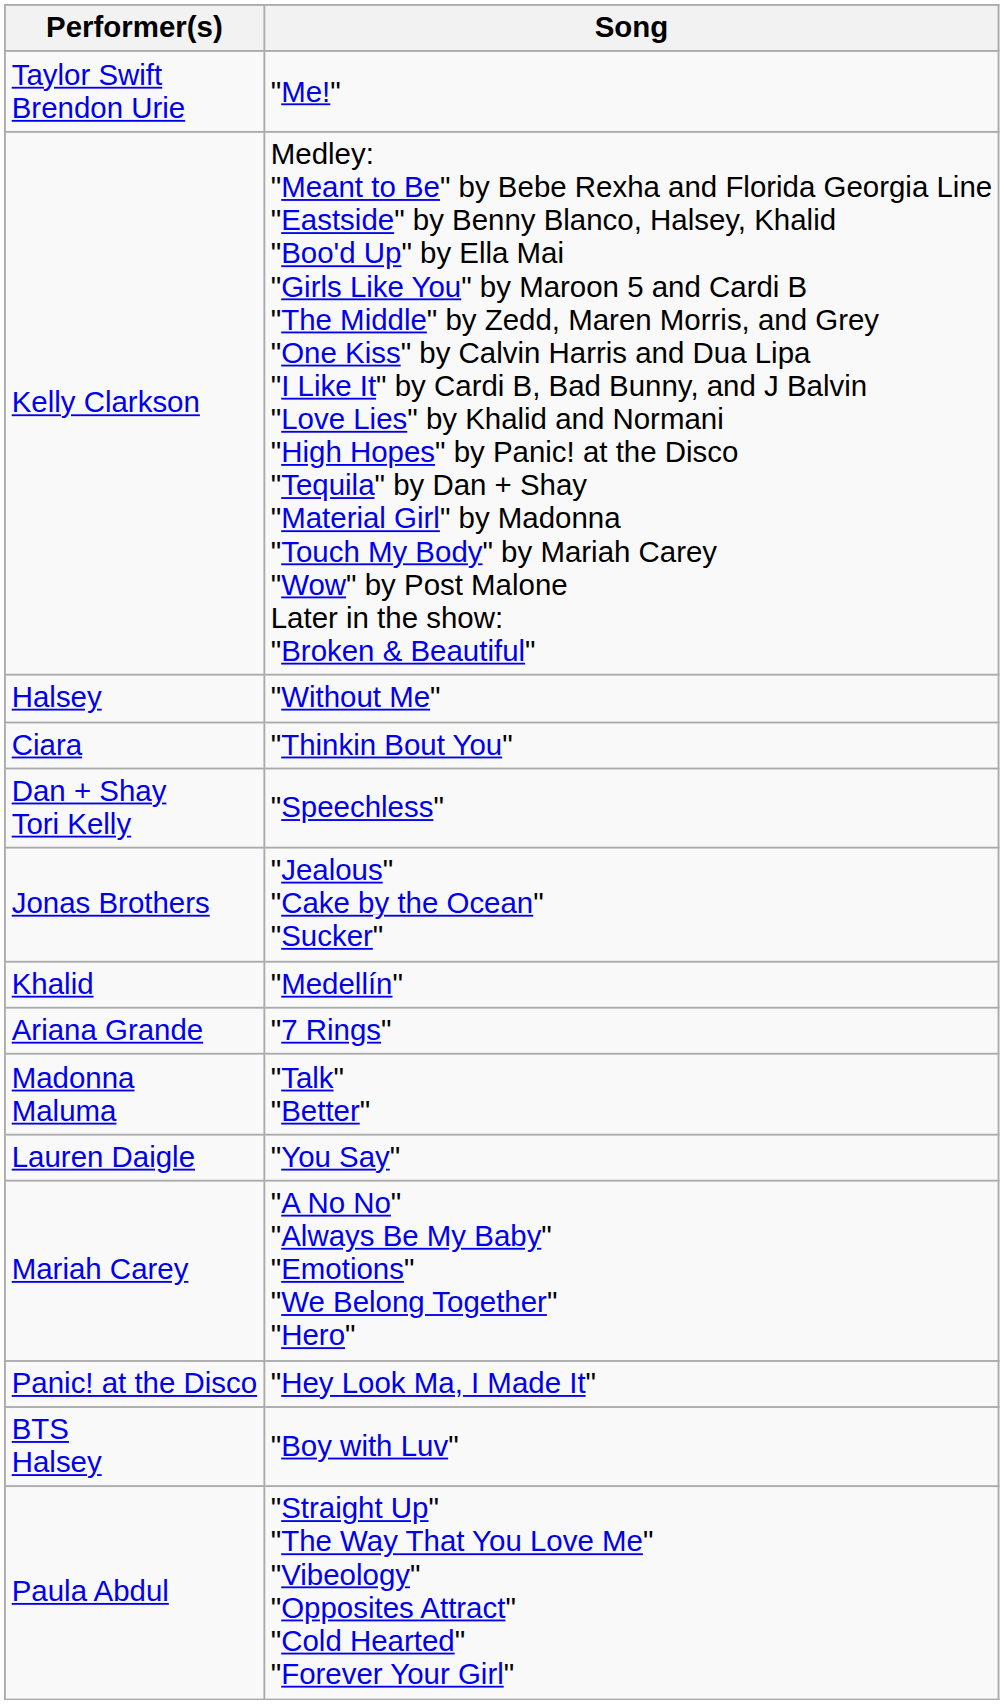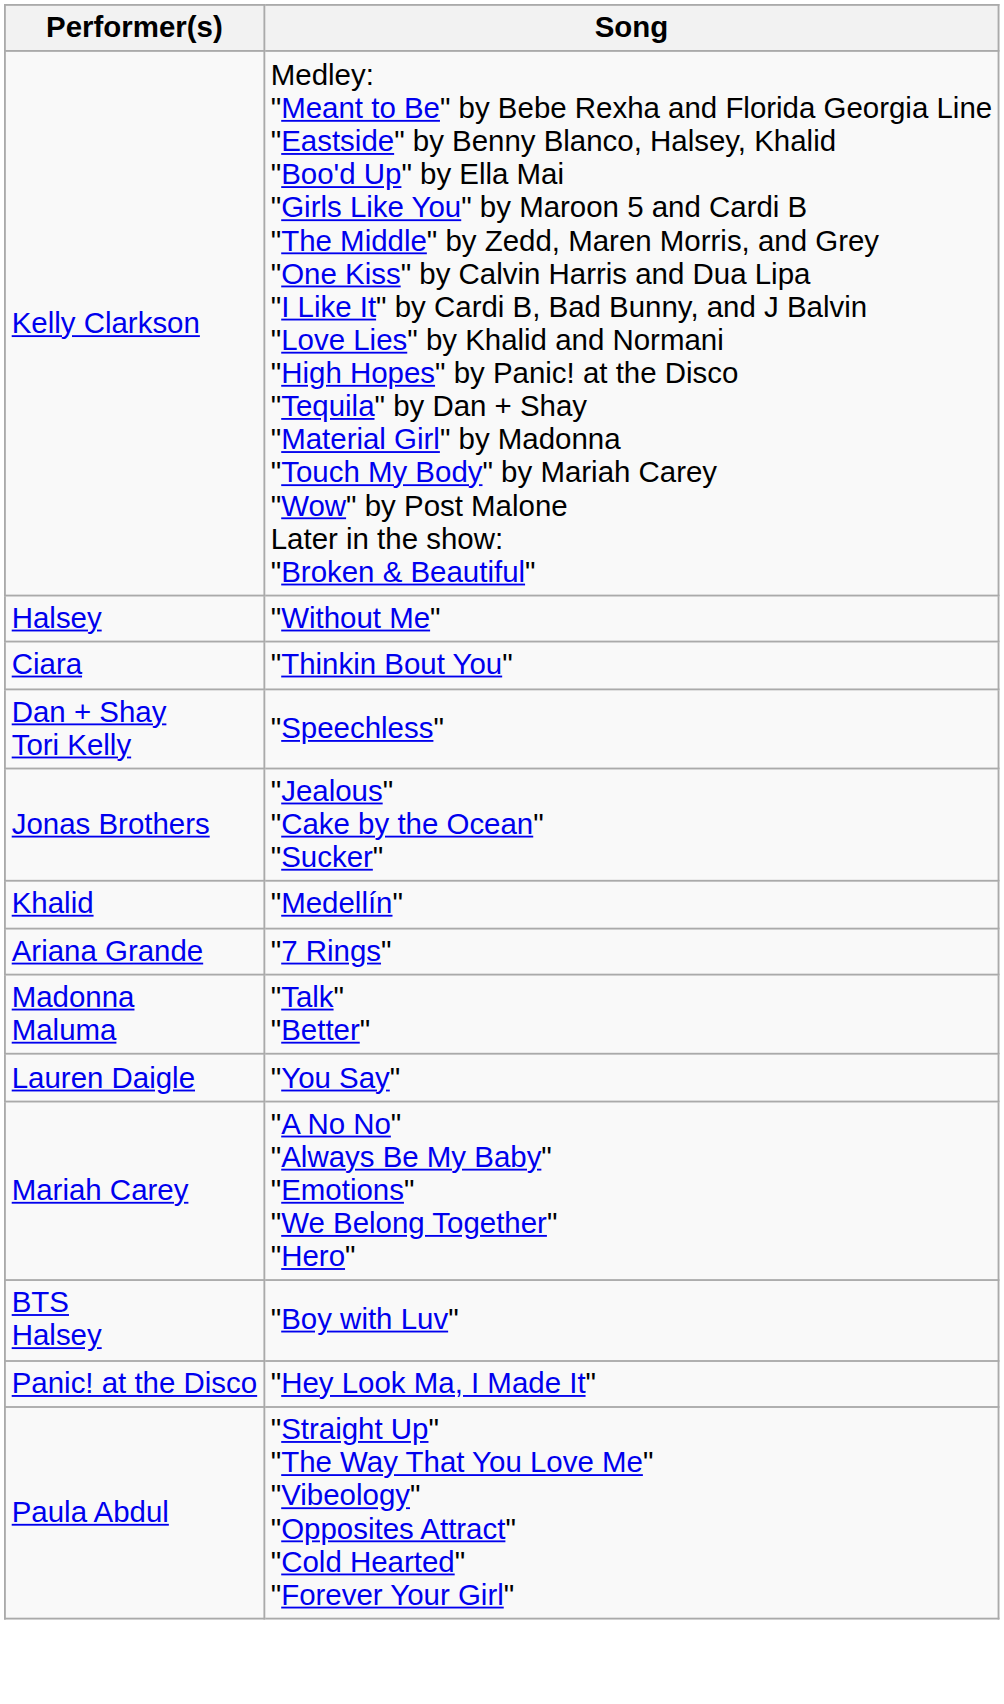- row: Taylor Swift Brendon Urie | "Me!"
rows swapped: Panic! at the Disco <-> BTS Halsey
